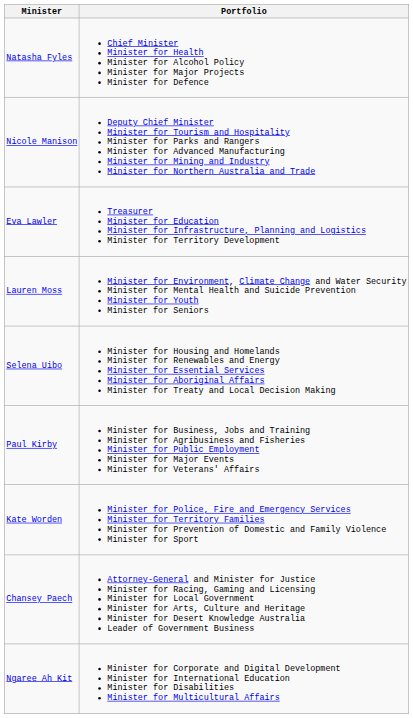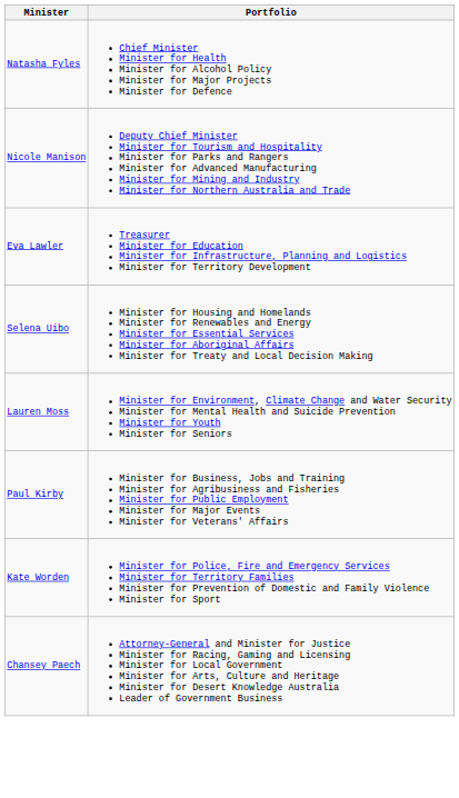rows swapped: Lauren Moss <-> Selena Uibo
- row: Ngaree Ah Kit | Minister for Corporate and Digital Development Minister for International Education Minister for Disabilities Minister for Multicultural Affairs
